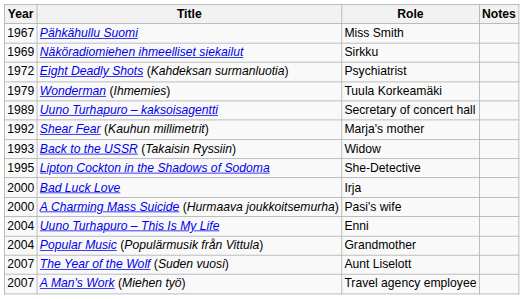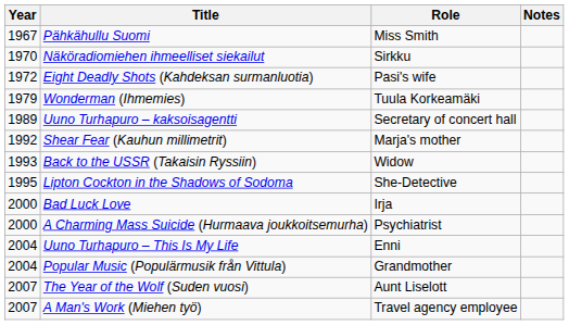Näköradiomiehen ihmeelliset siekailut | Year: 1969 -> 1970
Eight Deadly Shots (Kahdeksan surmanluotia) | Role: Psychiatrist -> Pasi's wife
A Charming Mass Suicide (Hurmaava joukkoitsemurha) | Role: Pasi's wife -> Psychiatrist
